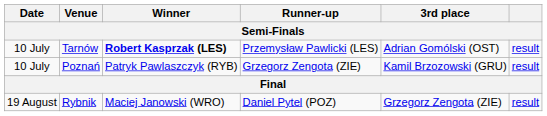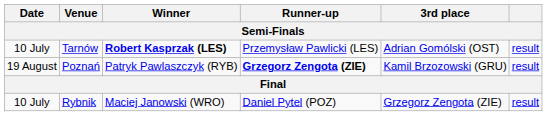Poznań | Date: 10 July -> 19 August
Poznań | Runner-up: normal -> bold
Rybnik | Date: 19 August -> 10 July
